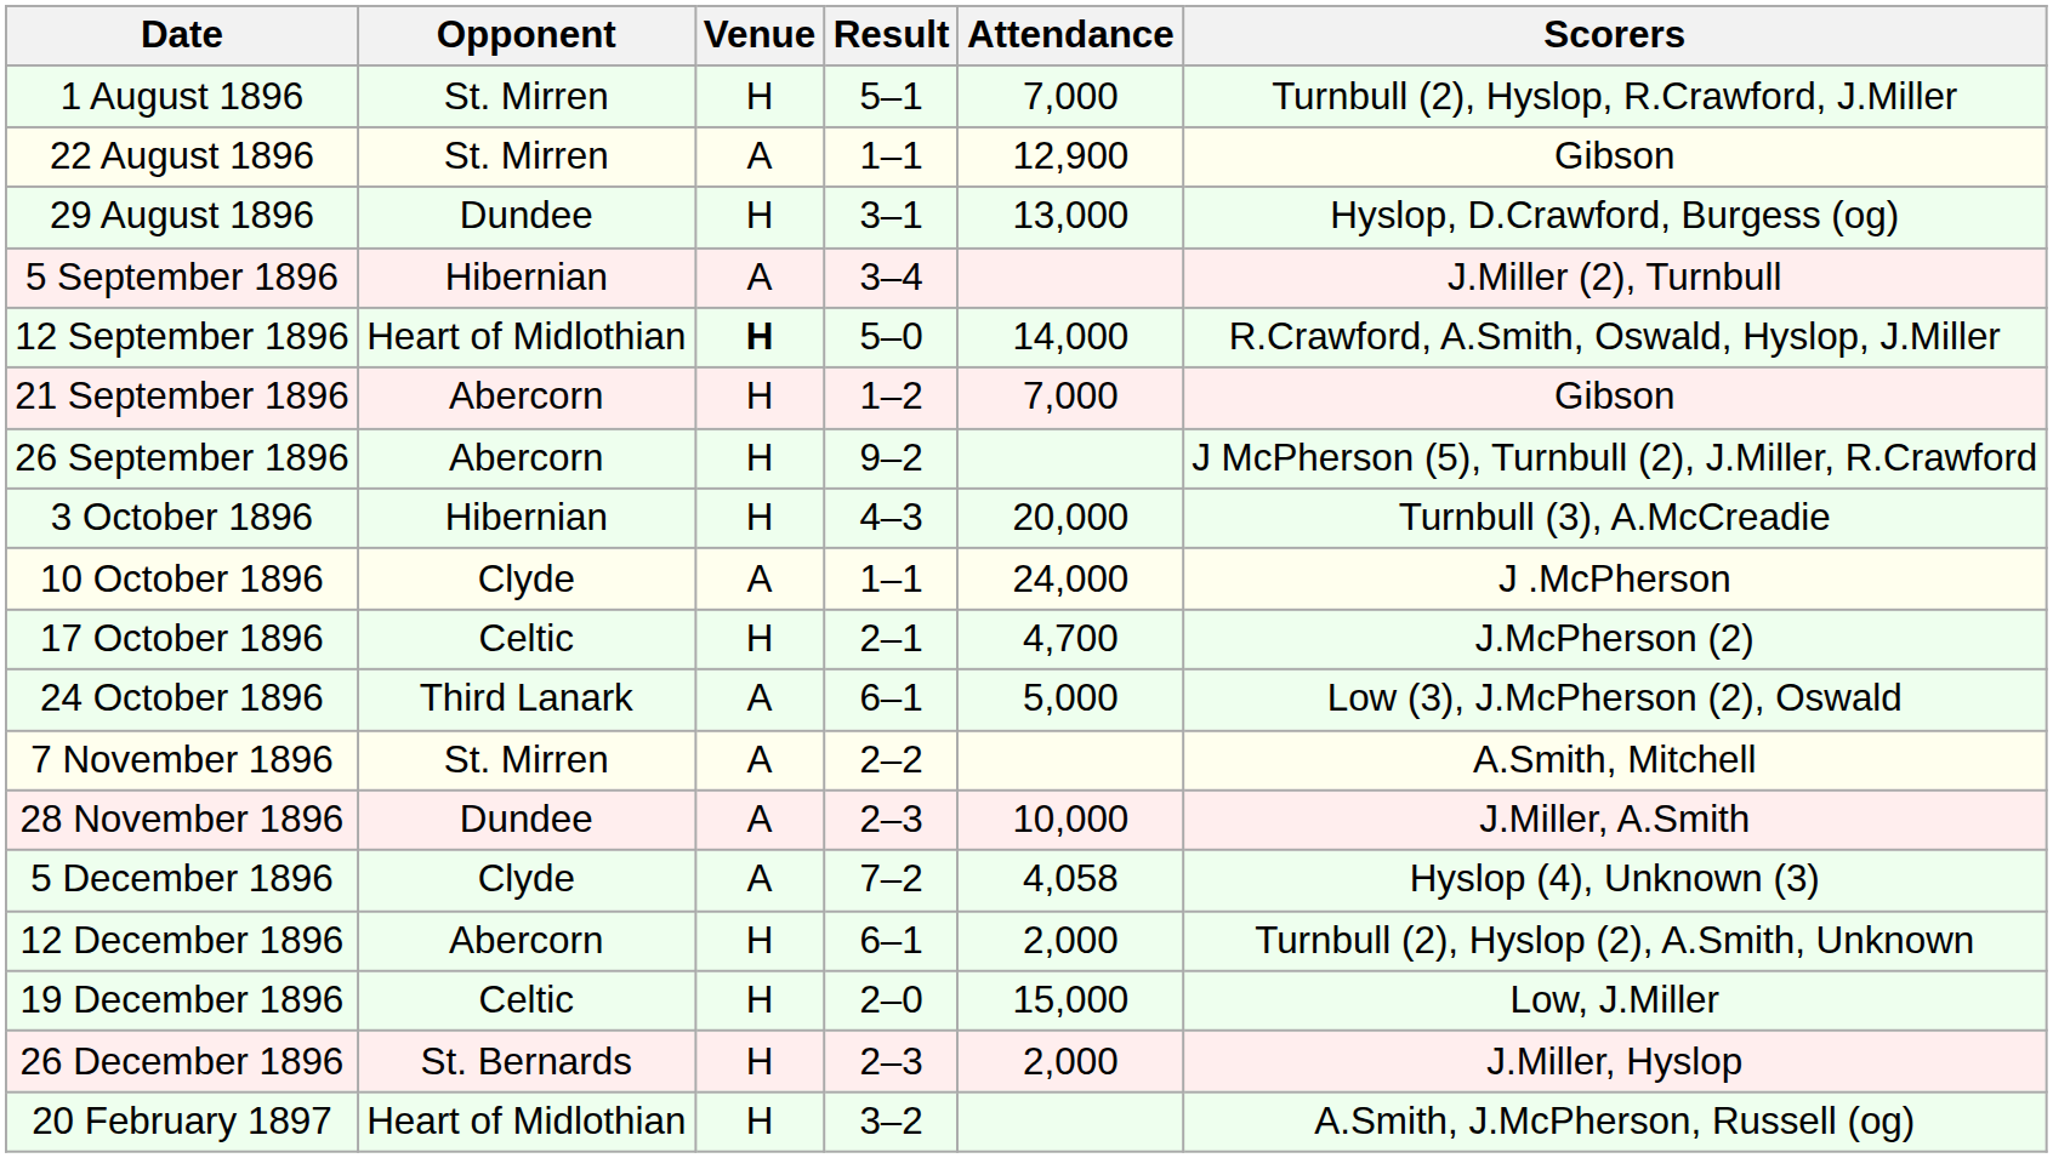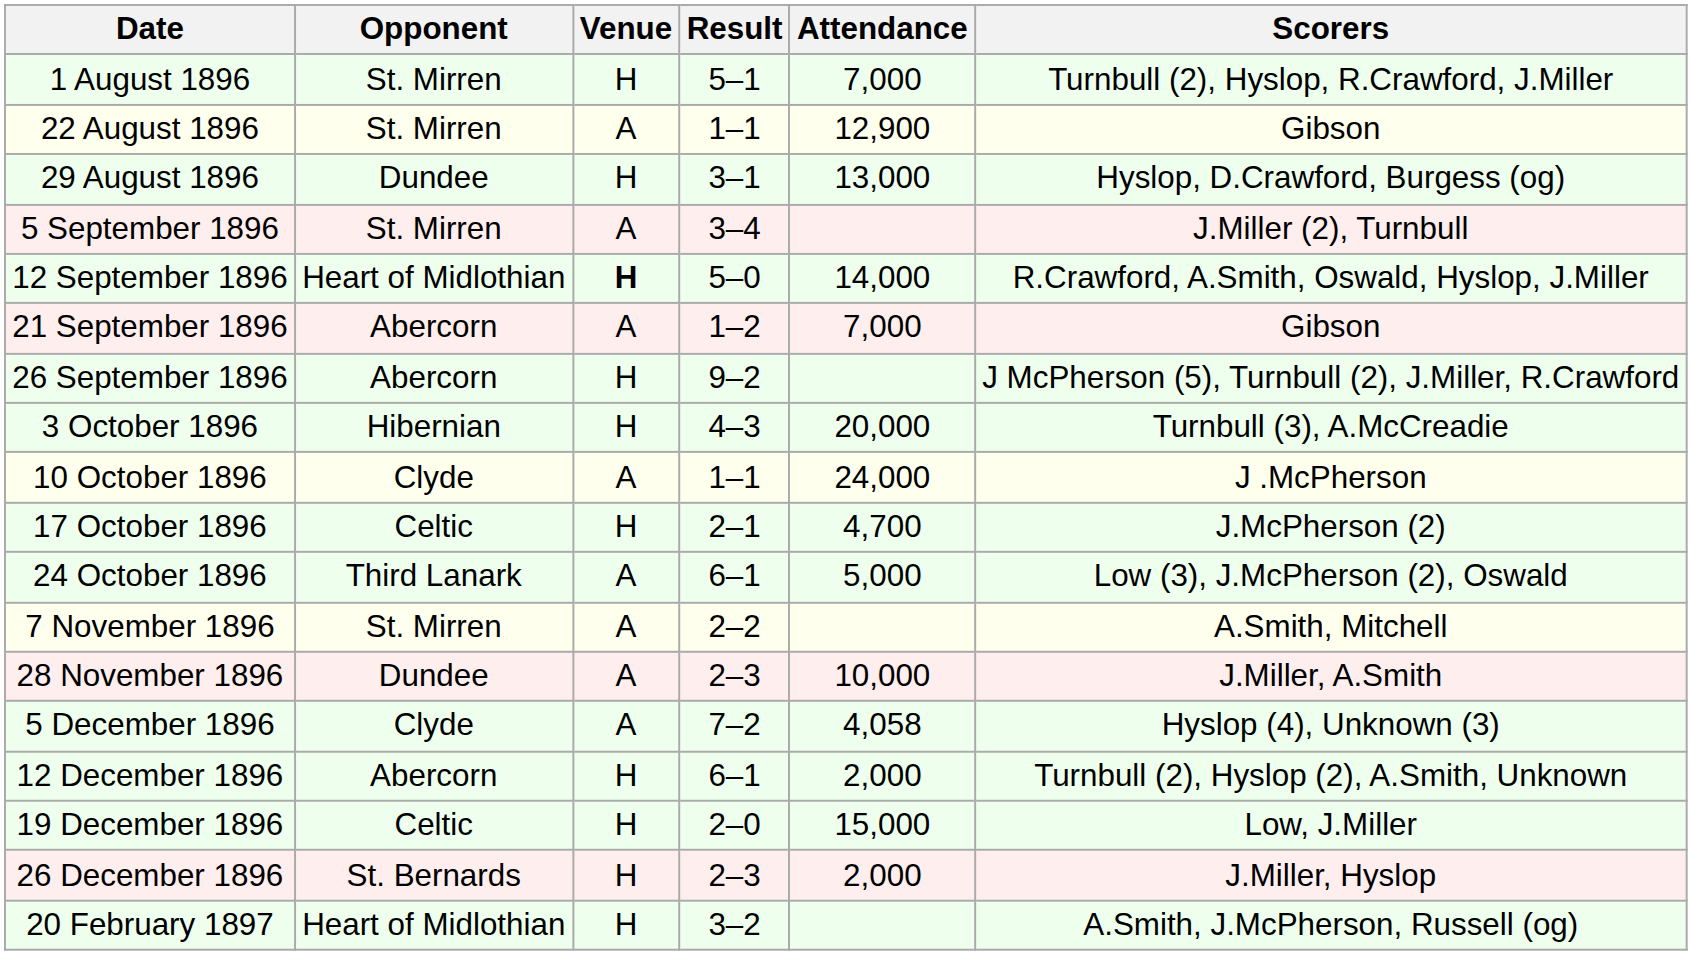5 September 1896 | Opponent: Hibernian -> St. Mirren
21 September 1896 | Venue: H -> A
